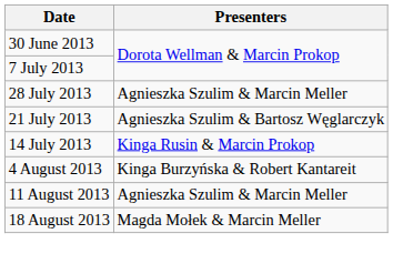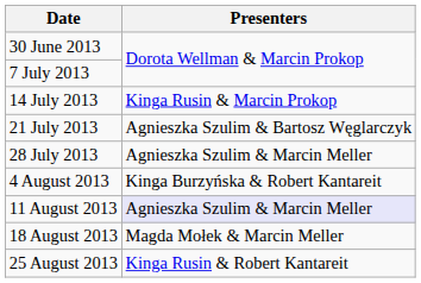rows swapped: 14 July 2013 <-> 28 July 2013
11 August 2013 | Presenters: no background -> lavender background
+ row: 25 August 2013 | Kinga Rusin & Robert Kantareit
